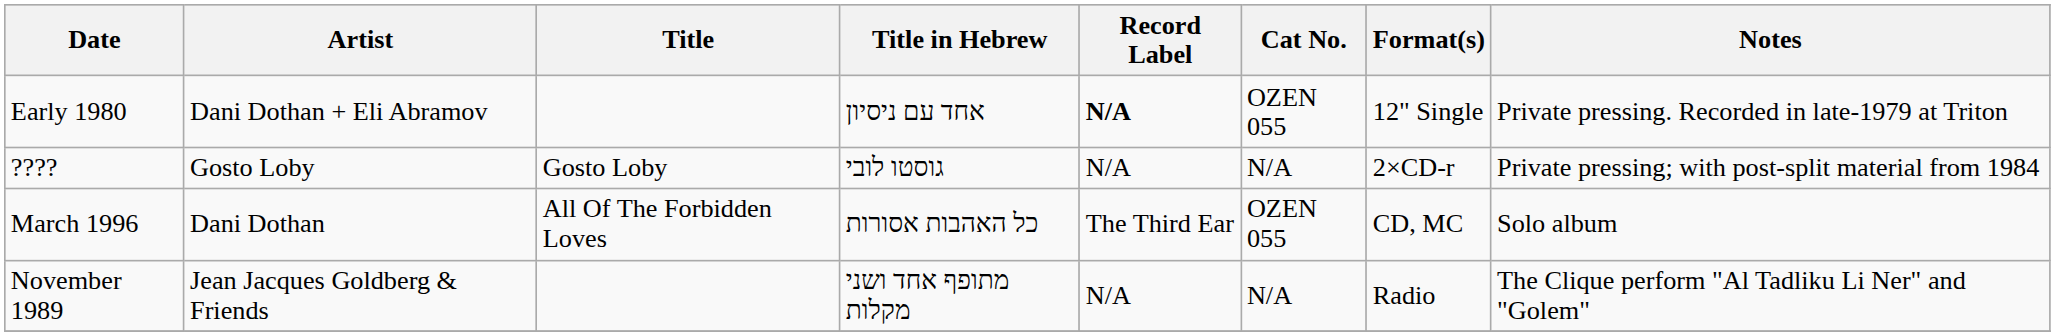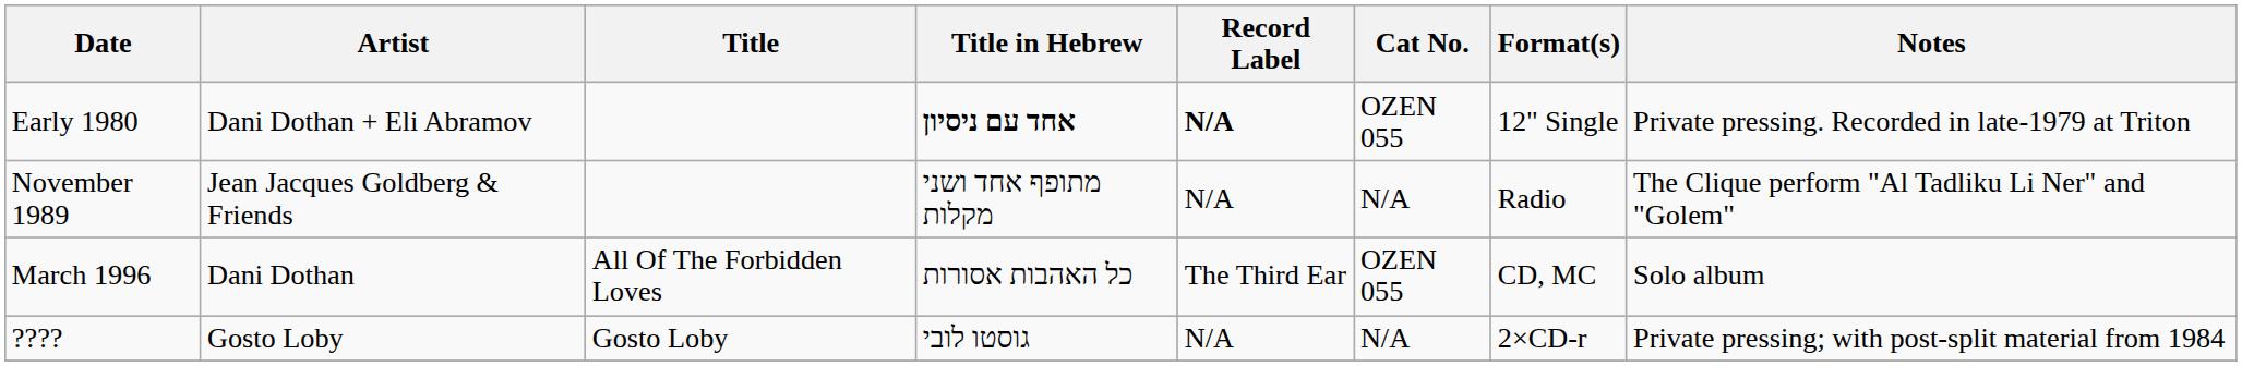Early 1980 | Title in Hebrew: normal -> bold
rows swapped: November 1989 <-> ????
